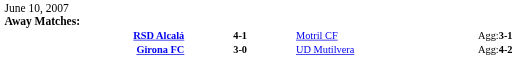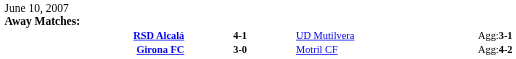RSD Alcalá | column 3: Motril CF -> UD Mutilvera
Girona FC | column 3: UD Mutilvera -> Motril CF
